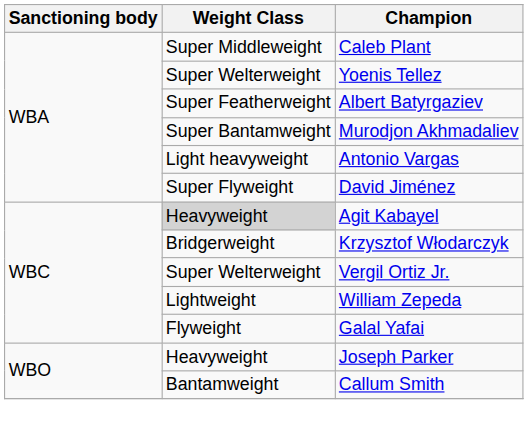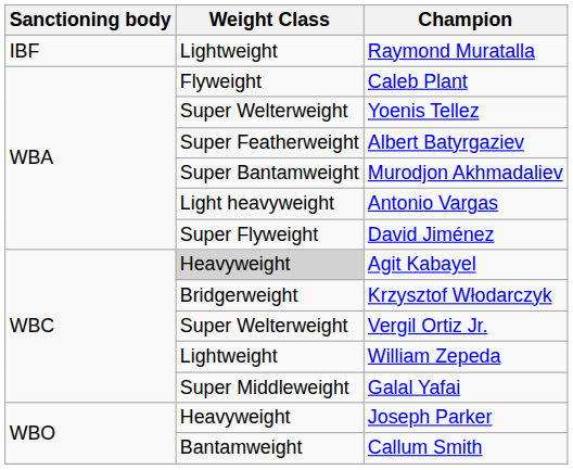+ row: IBF | Lightweight | Raymond Muratalla
Caleb Plant | Weight Class: Super Middleweight -> Flyweight
Galal Yafai | Weight Class: Flyweight -> Super Middleweight
